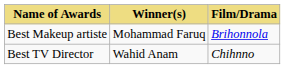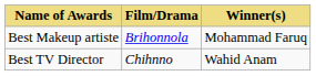columns swapped: Winner(s) <-> Film/Drama
